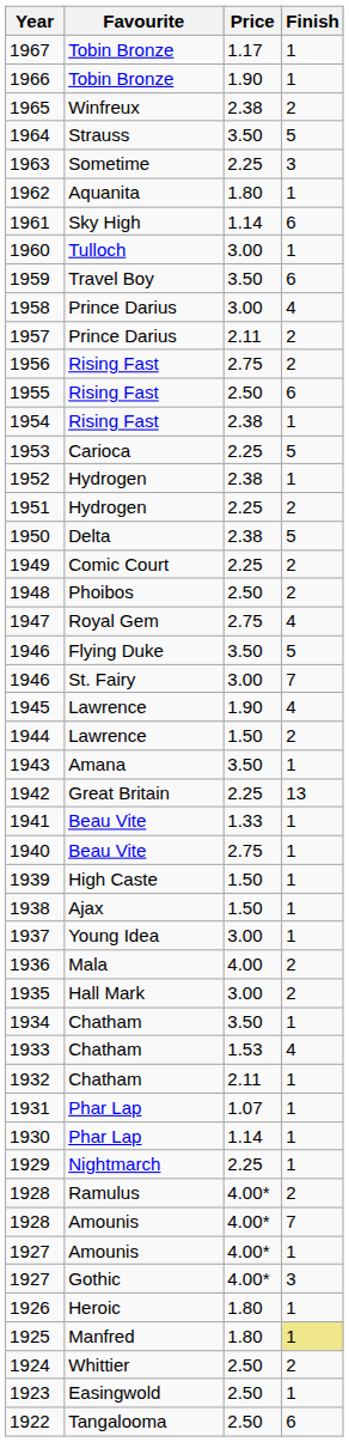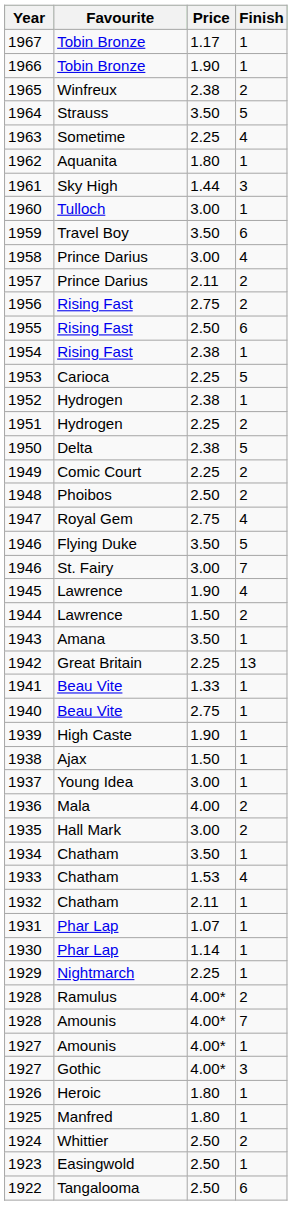1963 | Finish: 3 -> 4
1961 | Price: 1.14 -> 1.44
1961 | Finish: 6 -> 3
1939 | Price: 1.50 -> 1.90
1925 | Finish: khaki background -> no background
